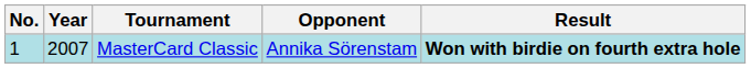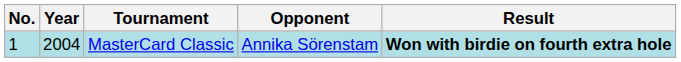MasterCard Classic | Year: 2007 -> 2004
